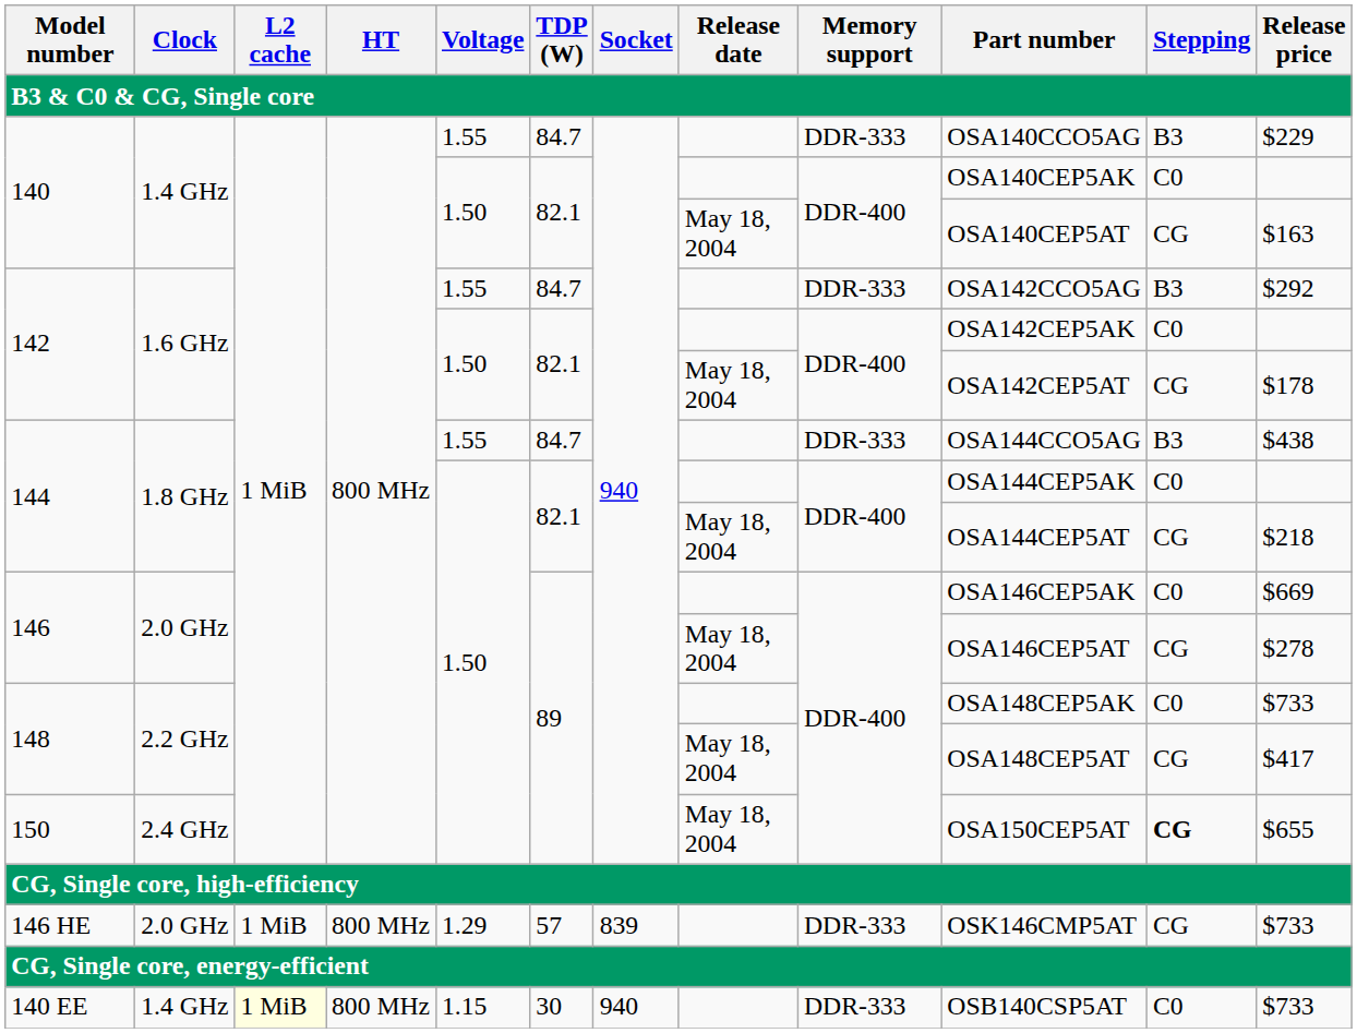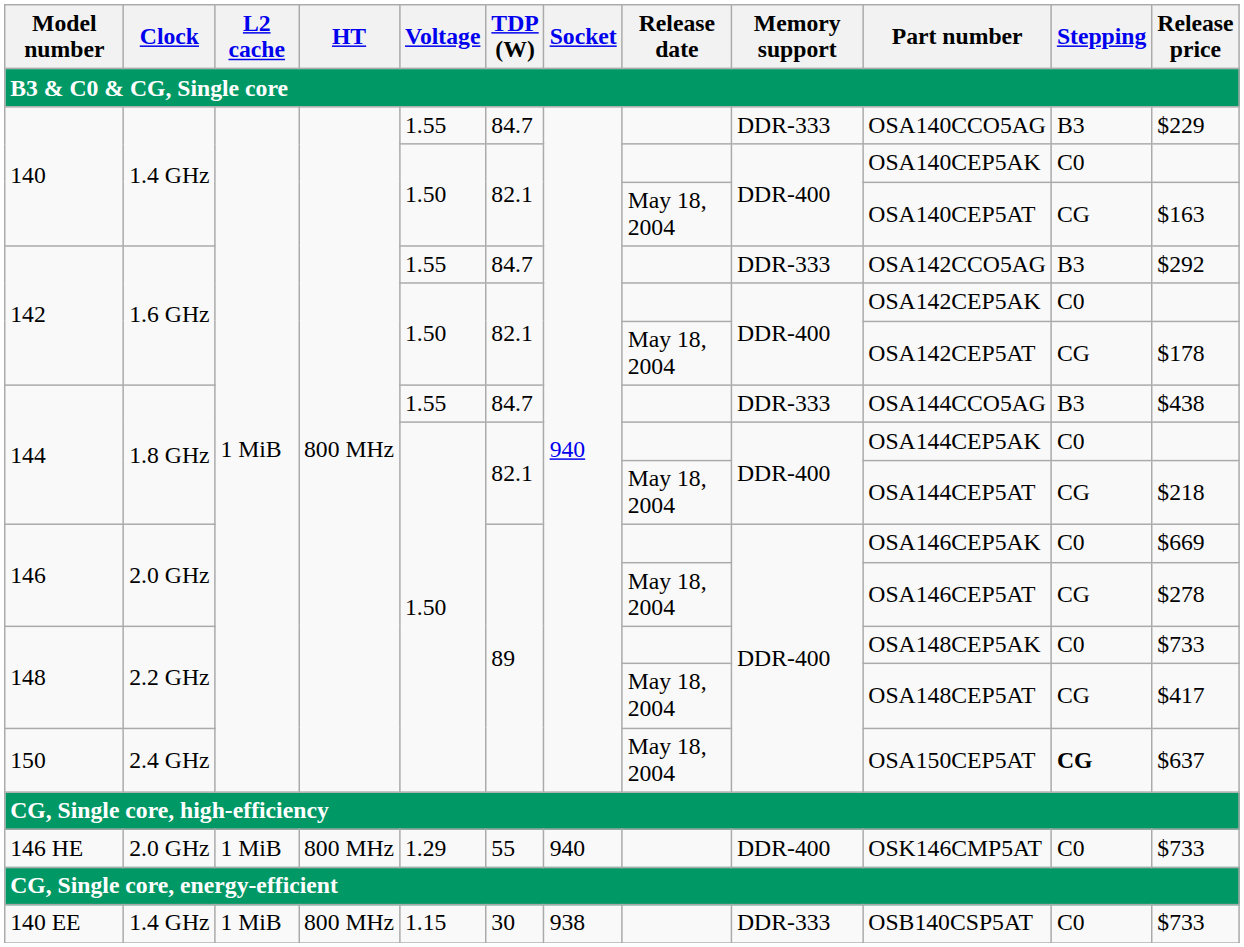150 | Release price: $655 -> $637
146 HE | TDP (W): 57 -> 55
146 HE | Socket: 839 -> 940
146 HE | Memory support: DDR-333 -> DDR-400
146 HE | Stepping: CG -> C0
140 EE | L2 cache: lightyellow background -> no background
140 EE | Socket: 940 -> 938
